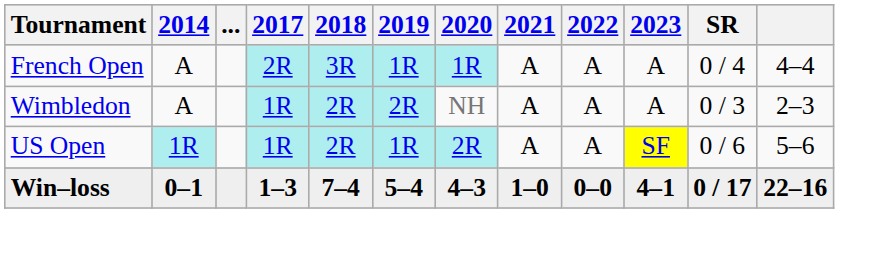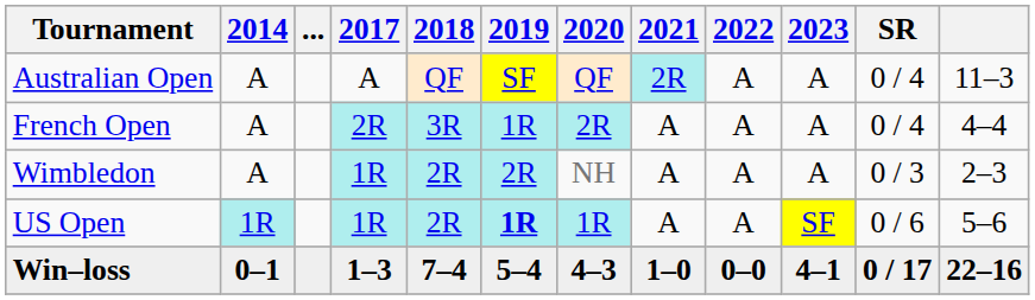+ row: Australian Open | A | A | QF | SF | QF | 2R | A | A | 0 / 4 | 11–3
French Open | 2020: 1R -> 2R
US Open | 2019: normal -> bold
US Open | 2020: 2R -> 1R
